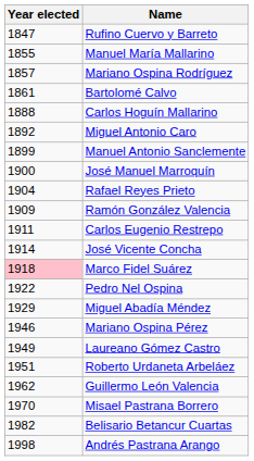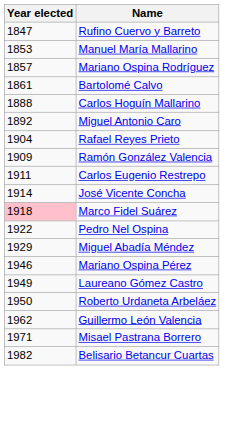Manuel María Mallarino | Year elected: 1855 -> 1853
- row: 1899 | Manuel Antonio Sanclemente
- row: 1900 | José Manuel Marroquín
Roberto Urdaneta Arbeláez | Year elected: 1951 -> 1950
Misael Pastrana Borrero | Year elected: 1970 -> 1971
- row: 1998 | Andrés Pastrana Arango
